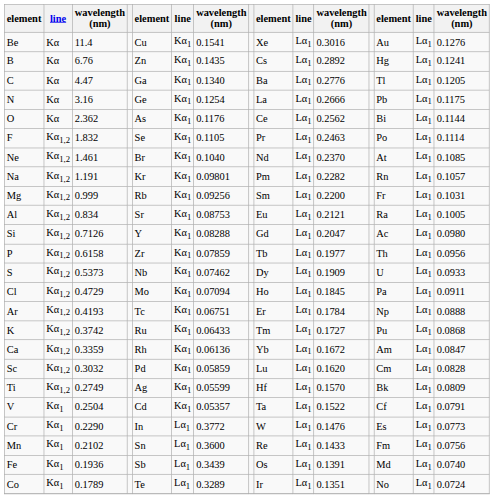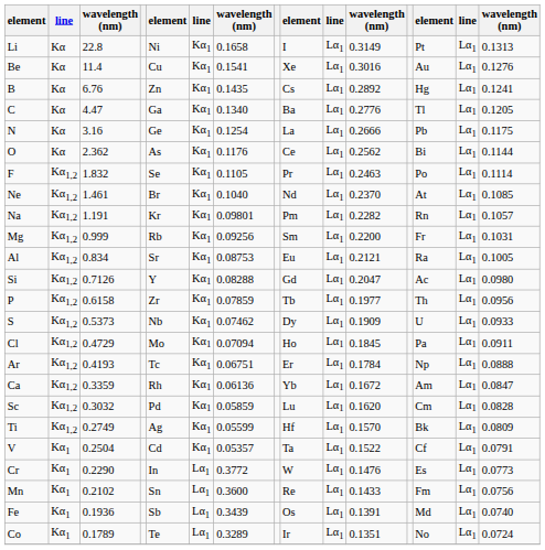+ row: Li | Kα | 22.8 | Ni | Kα1 | 0.1658 | I | Lα1 | 0.3149 | Pt | Lα1 | 0.1313
- row: K | Kα1,2 | 0.3742 | Ru | Kα1 | 0.06433 | Tm | Lα1 | 0.1727 | Pu | Lα1 | 0.0868
